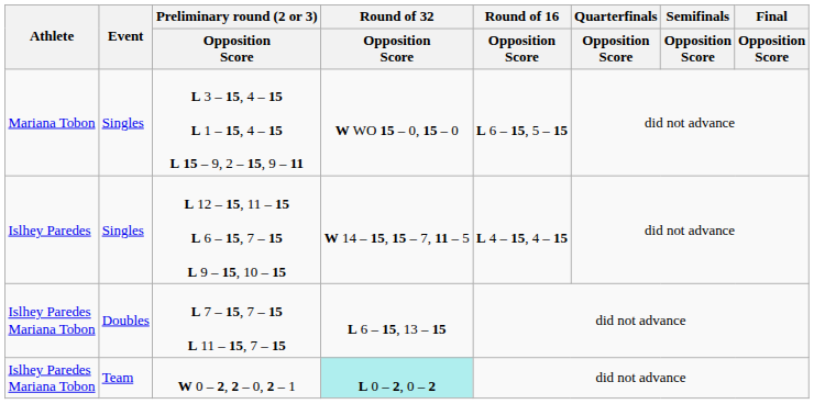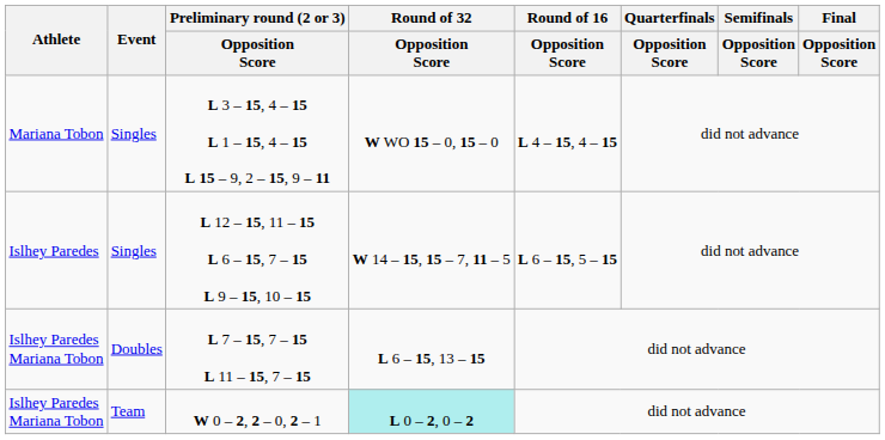L 3 – 15, 4 – 15 L 1 – 15, 4 – 15 L 15 – 9, 2 – 15, 9 – 11 | Round of 16 / Opposition Score: L 6 – 15, 5 – 15 -> L 4 – 15, 4 – 15
L 12 – 15, 11 – 15 L 6 – 15, 7 – 15 L 9 – 15, 10 – 15 | Round of 16 / Opposition Score: L 4 – 15, 4 – 15 -> L 6 – 15, 5 – 15
